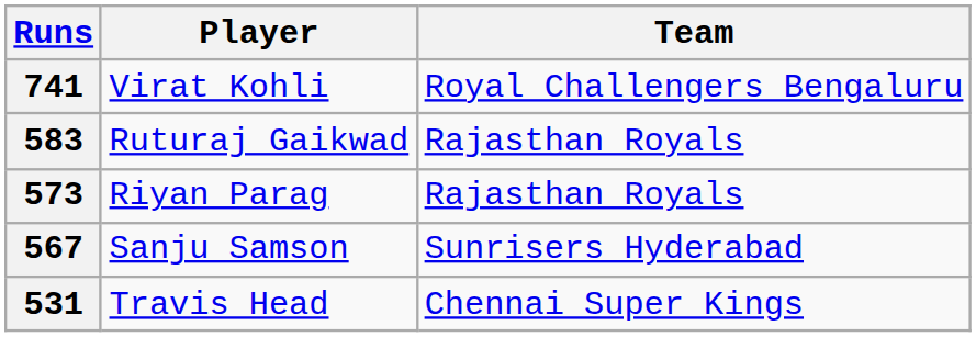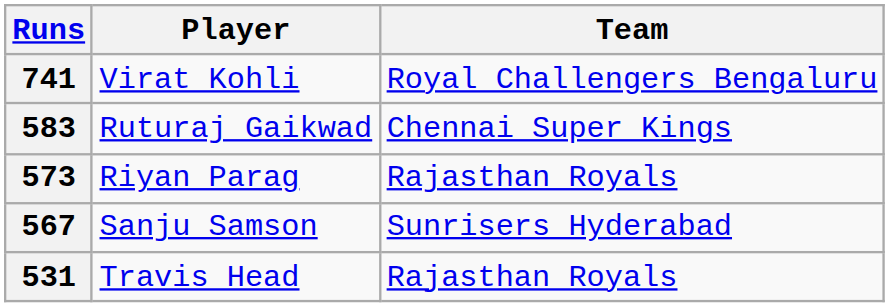583 | Team: Rajasthan Royals -> Chennai Super Kings
531 | Team: Chennai Super Kings -> Rajasthan Royals
